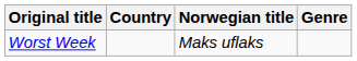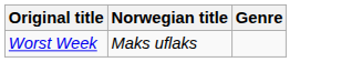- column: Country
